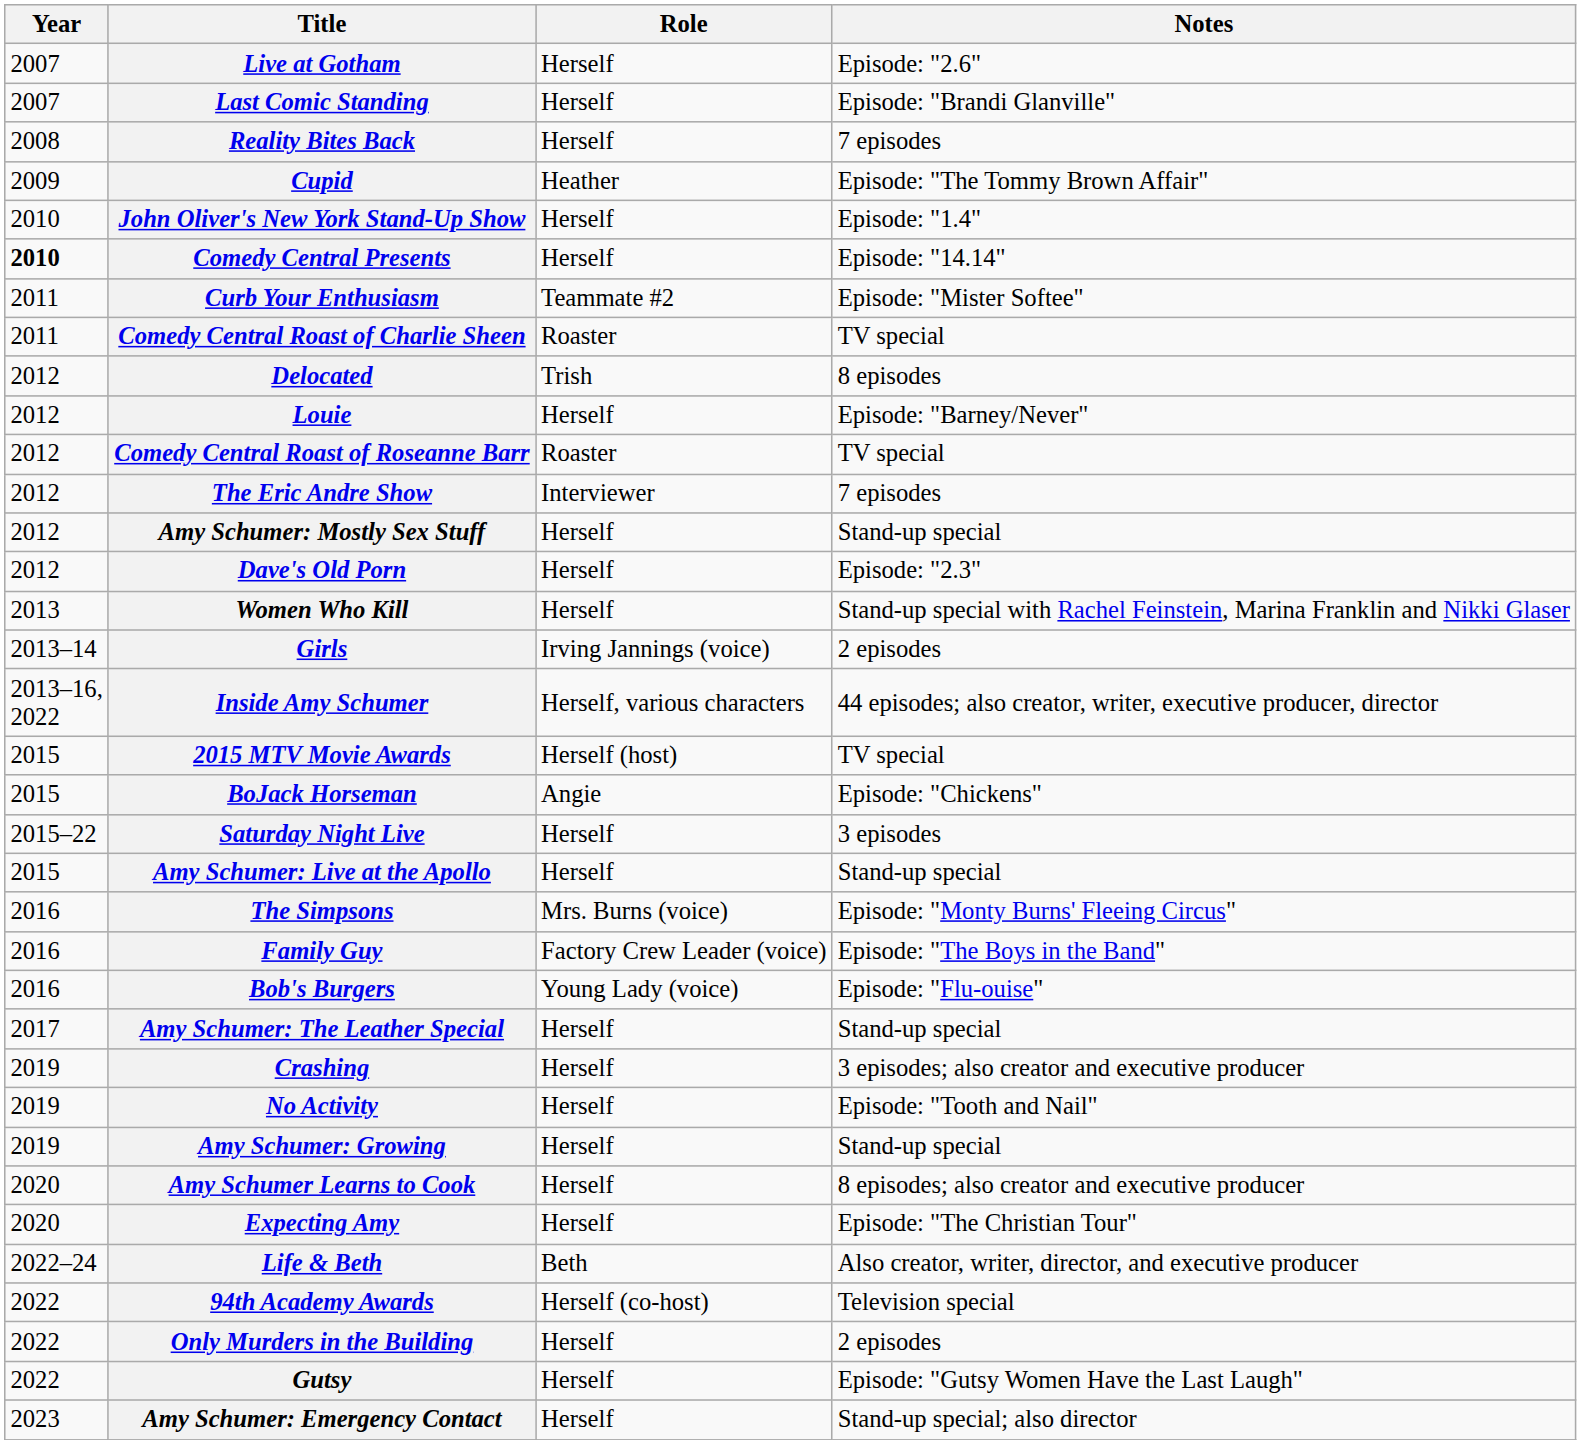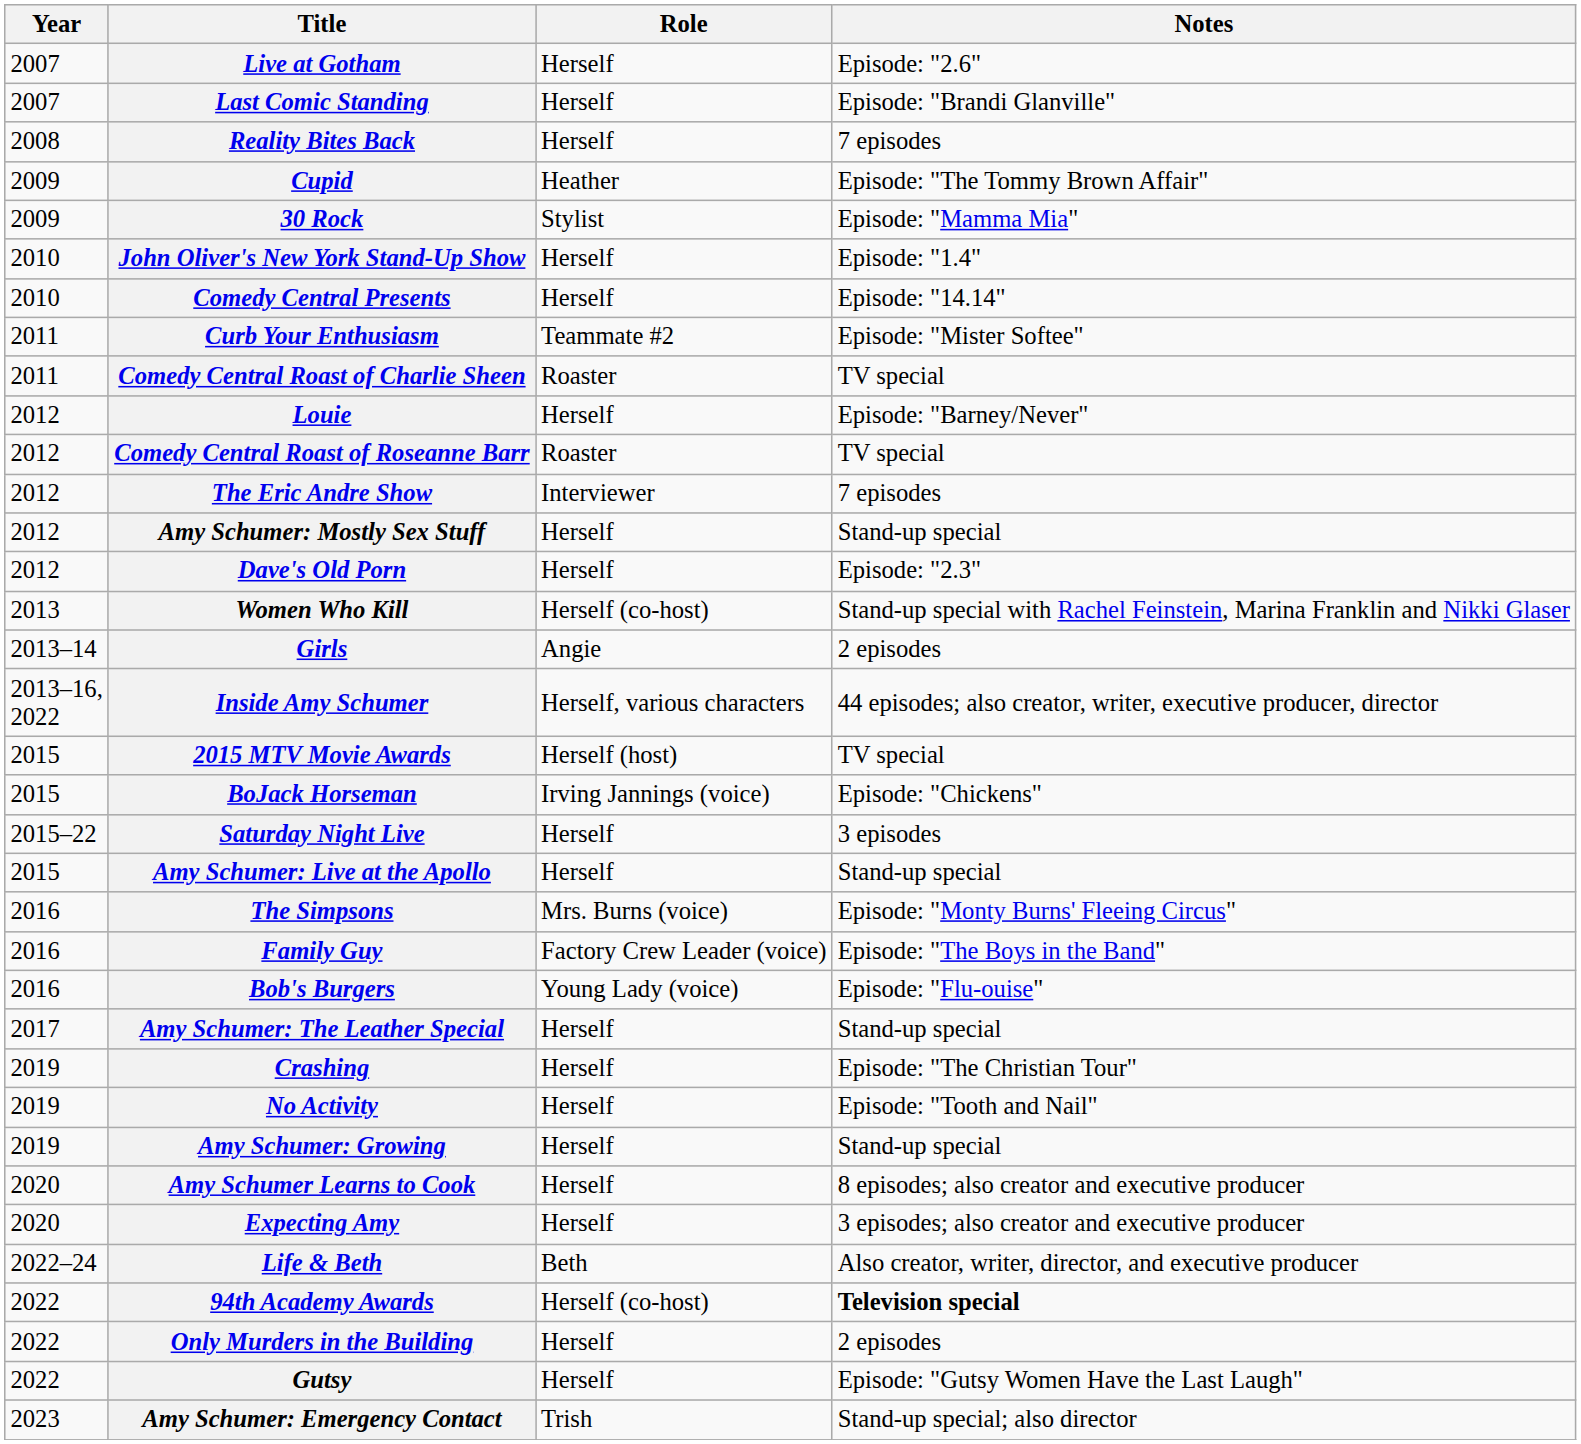+ row: 2009 | 30 Rock | Stylist | Episode: "Mamma Mia"
Comedy Central Presents | Year: bold -> normal
- row: 2012 | Delocated | Trish | 8 episodes
Women Who Kill | Role: Herself -> Herself (co-host)
Girls | Role: Irving Jannings (voice) -> Angie
BoJack Horseman | Role: Angie -> Irving Jannings (voice)
Crashing | Notes: 3 episodes; also creator and executive producer -> Episode: "The Christian Tour"
Expecting Amy | Notes: Episode: "The Christian Tour" -> 3 episodes; also creator and executive producer
94th Academy Awards | Notes: normal -> bold
Amy Schumer: Emergency Contact | Role: Herself -> Trish
